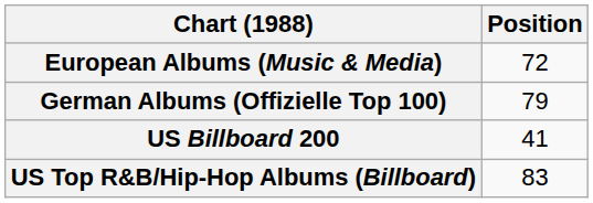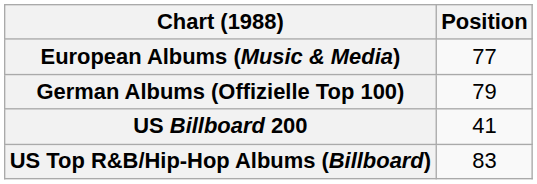European Albums (Music & Media) | Position: 72 -> 77
